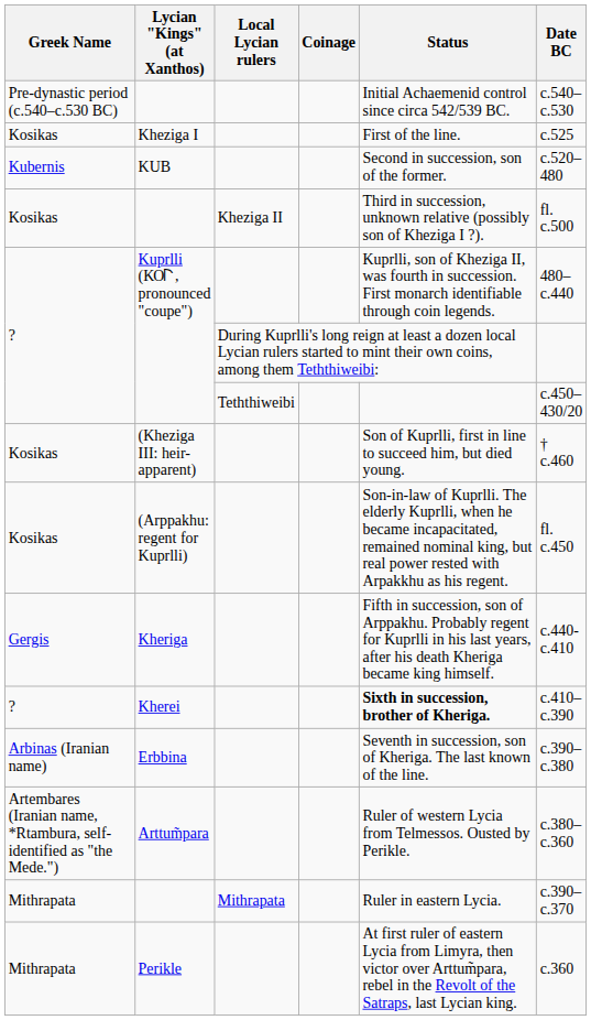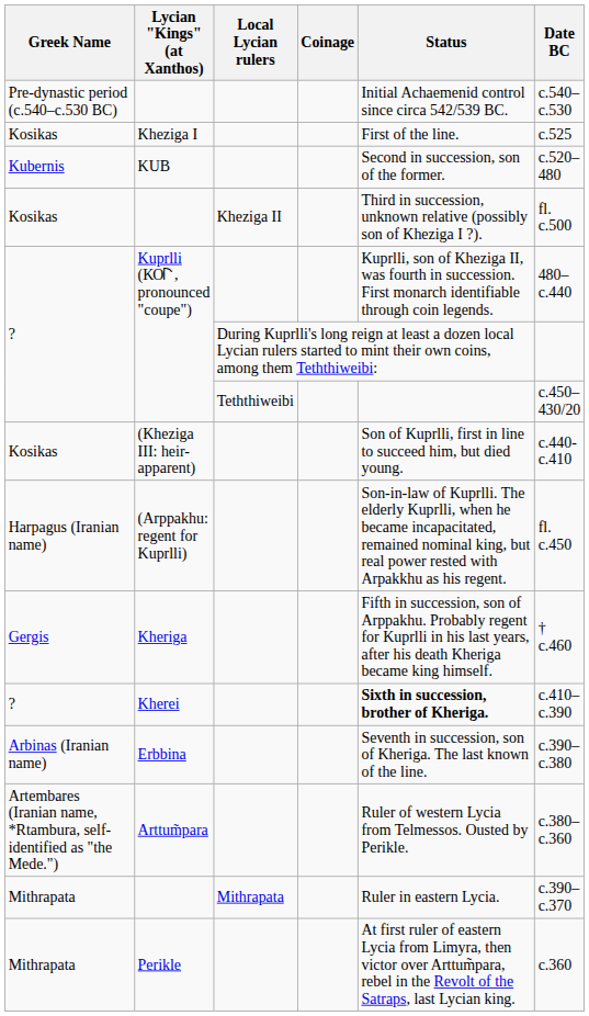(Kheziga III: heir-apparent) | Date BC: † c.460 -> c.440-c.410
(Arppakhu: regent for Kuprlli) | Greek Name: Kosikas -> Harpagus (Iranian name)
Kheriga | Date BC: c.440-c.410 -> † c.460
